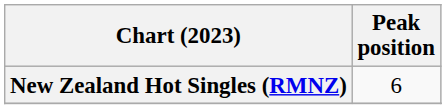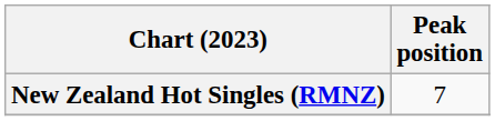New Zealand Hot Singles (RMNZ) | Peak position: 6 -> 7
